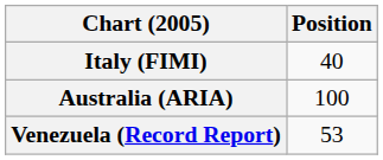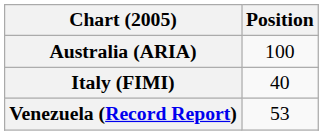rows swapped: Australia (ARIA) <-> Italy (FIMI)
